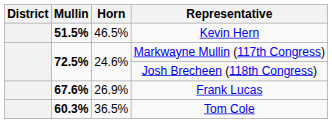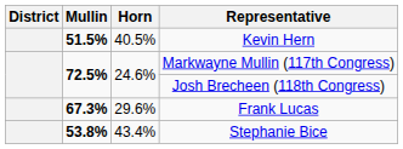Kevin Hern | Horn: 46.5% -> 40.5%
Frank Lucas | Mullin: 67.6% -> 67.3%
Frank Lucas | Horn: 26.9% -> 29.6%
- row: 60.3% | 36.5% | Tom Cole
+ row: 53.8% | 43.4% | Stephanie Bice
